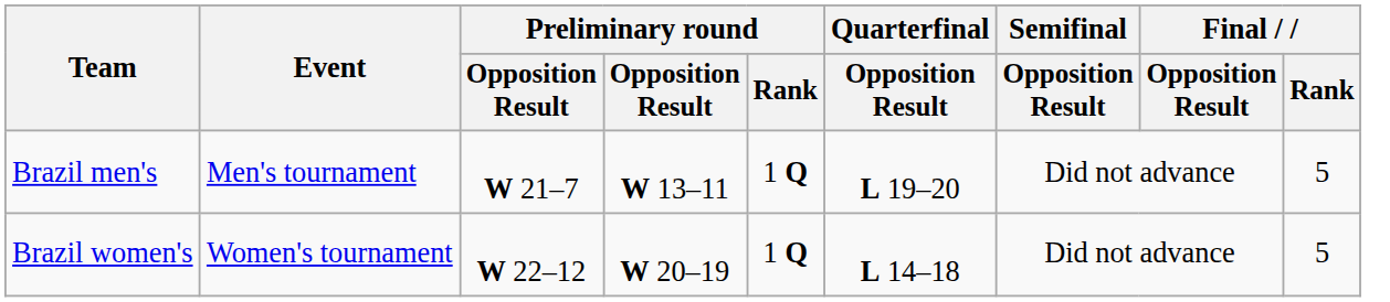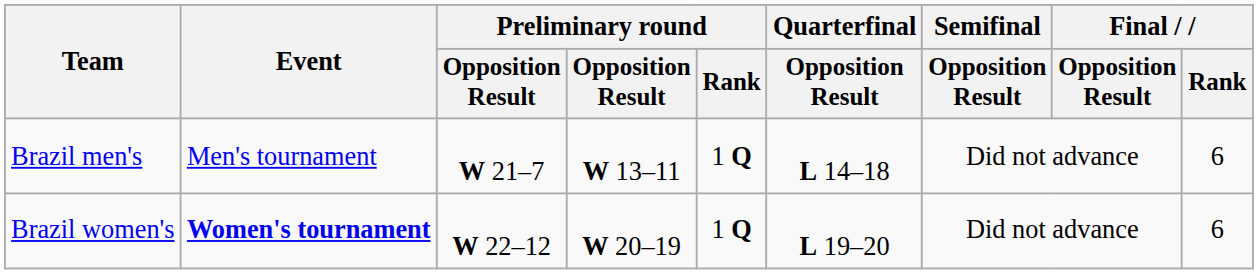Brazil men's | Quarterfinal / Opposition Result: L 19–20 -> L 14–18
Brazil men's | Final / Rank: 5 -> 6
Brazil women's | Event: normal -> bold
Brazil women's | Quarterfinal / Opposition Result: L 14–18 -> L 19–20
Brazil women's | Final / Rank: 5 -> 6
